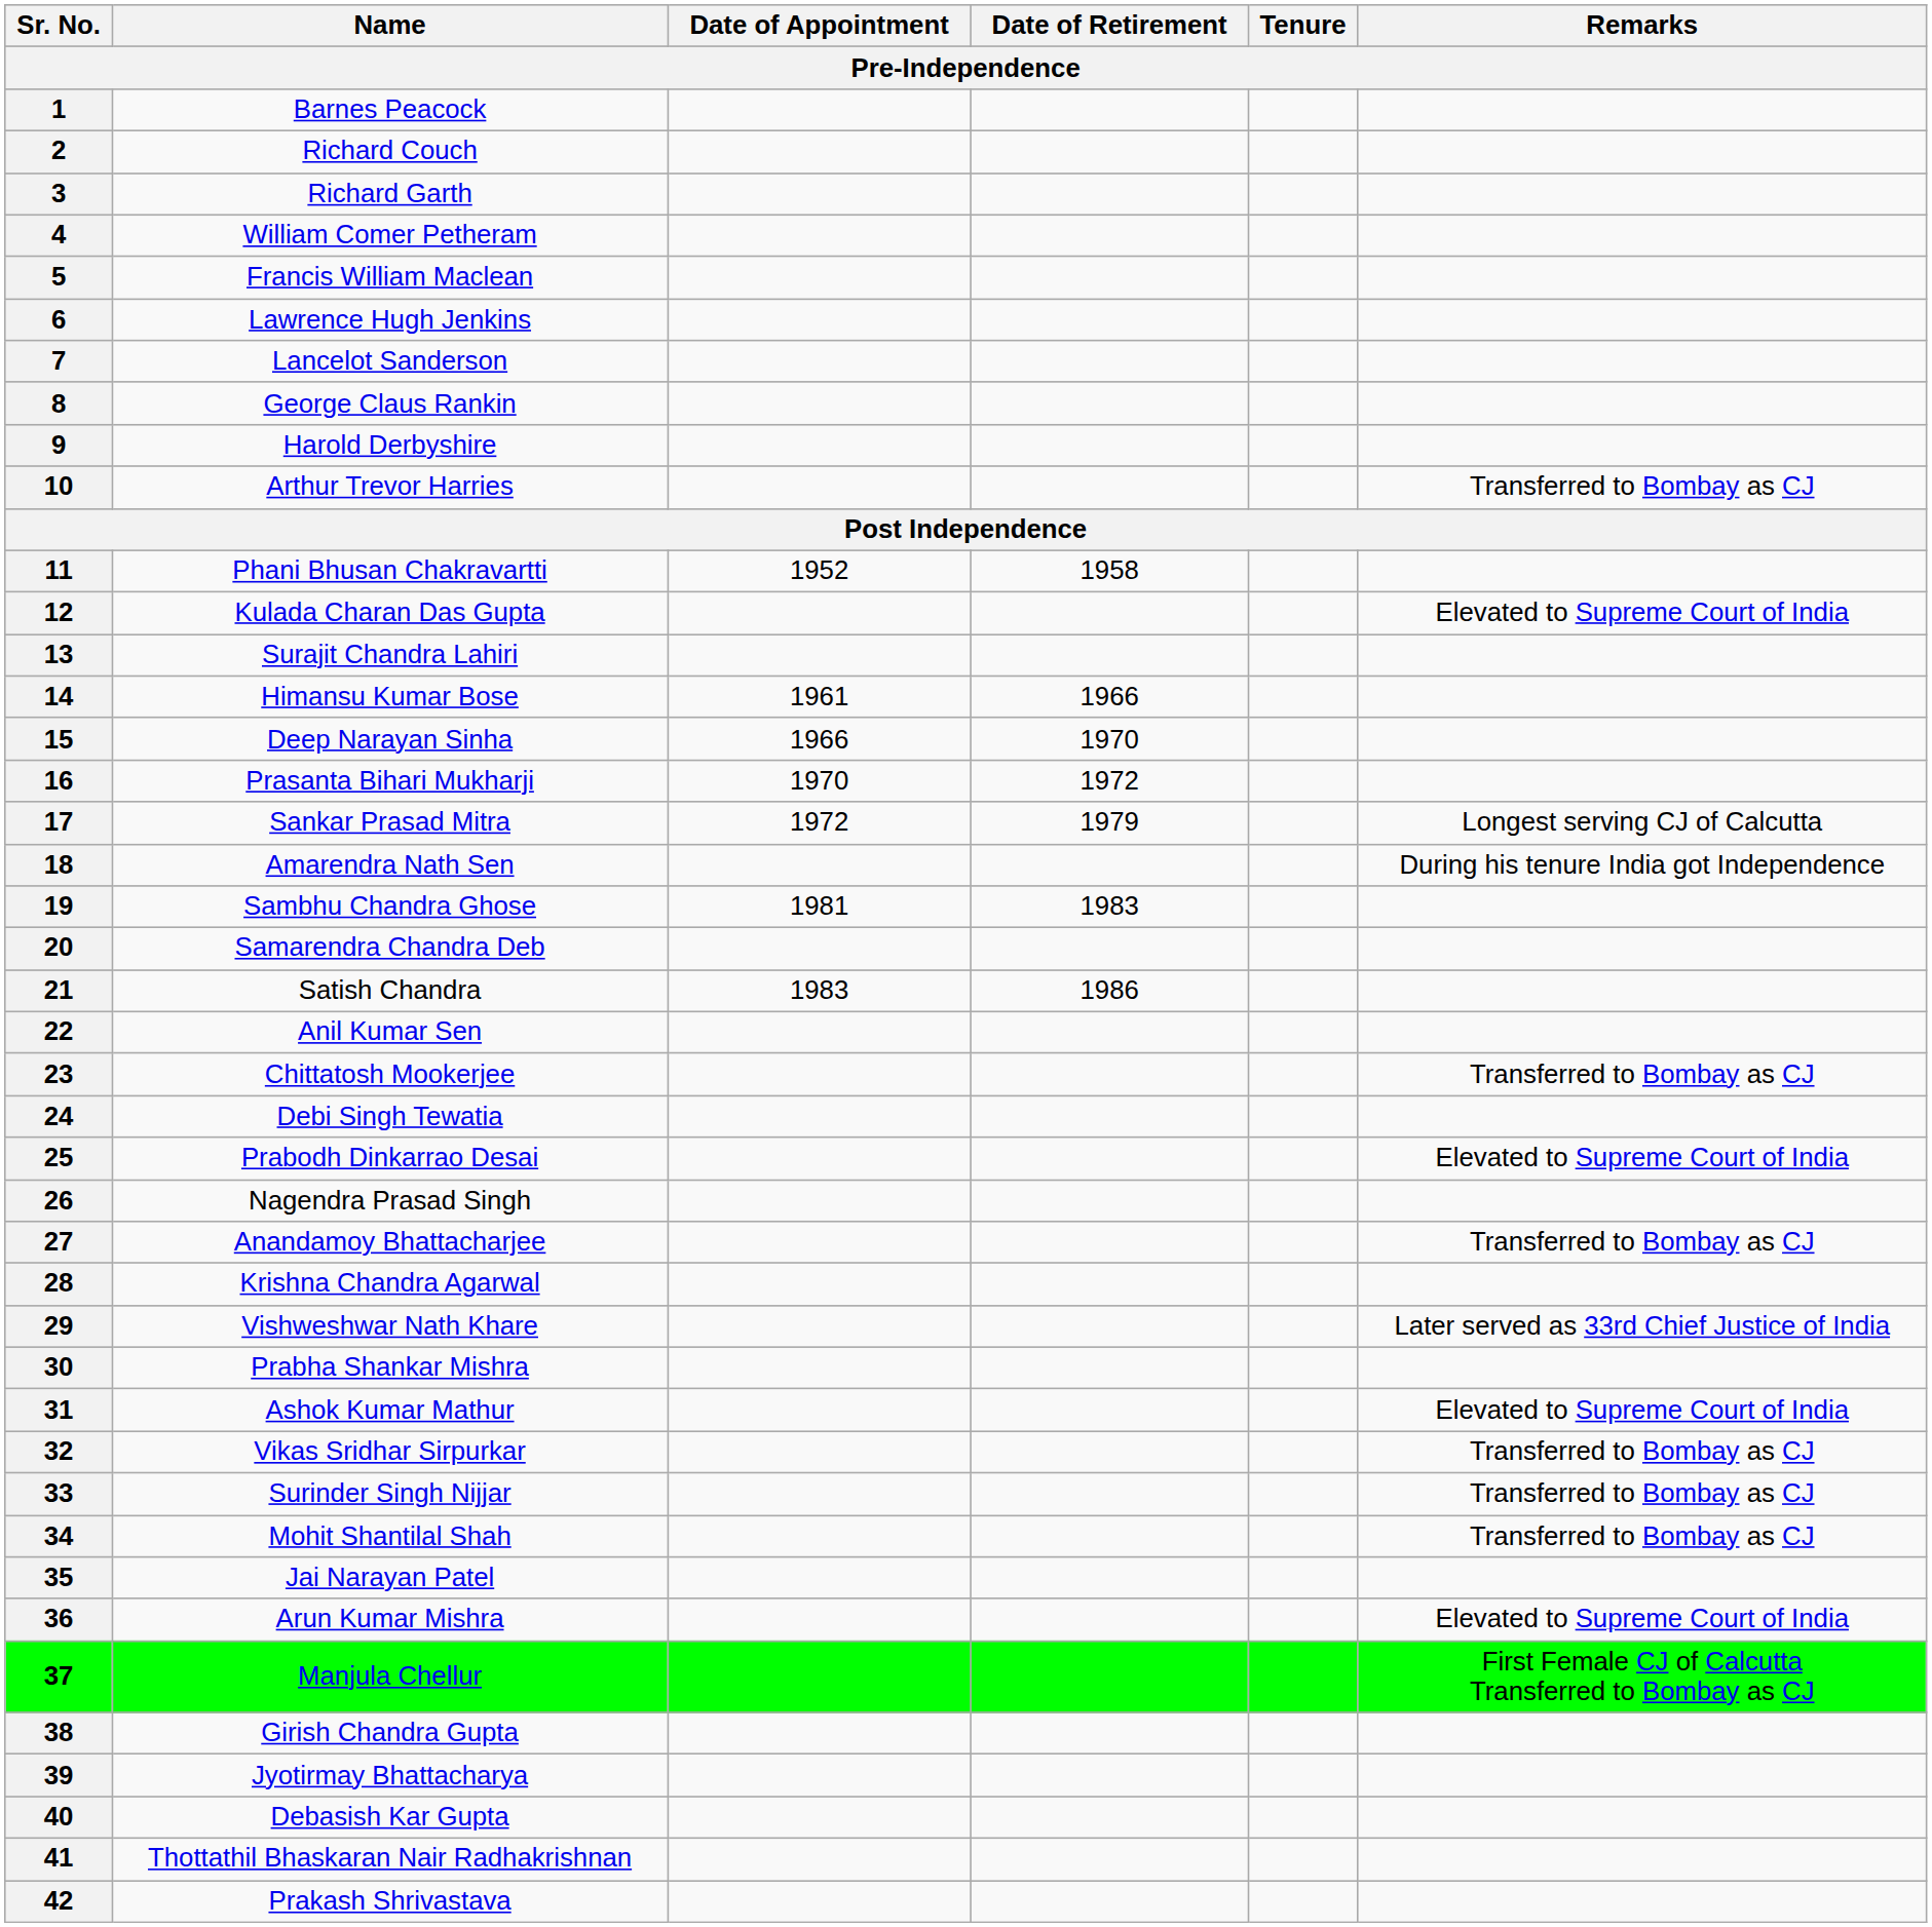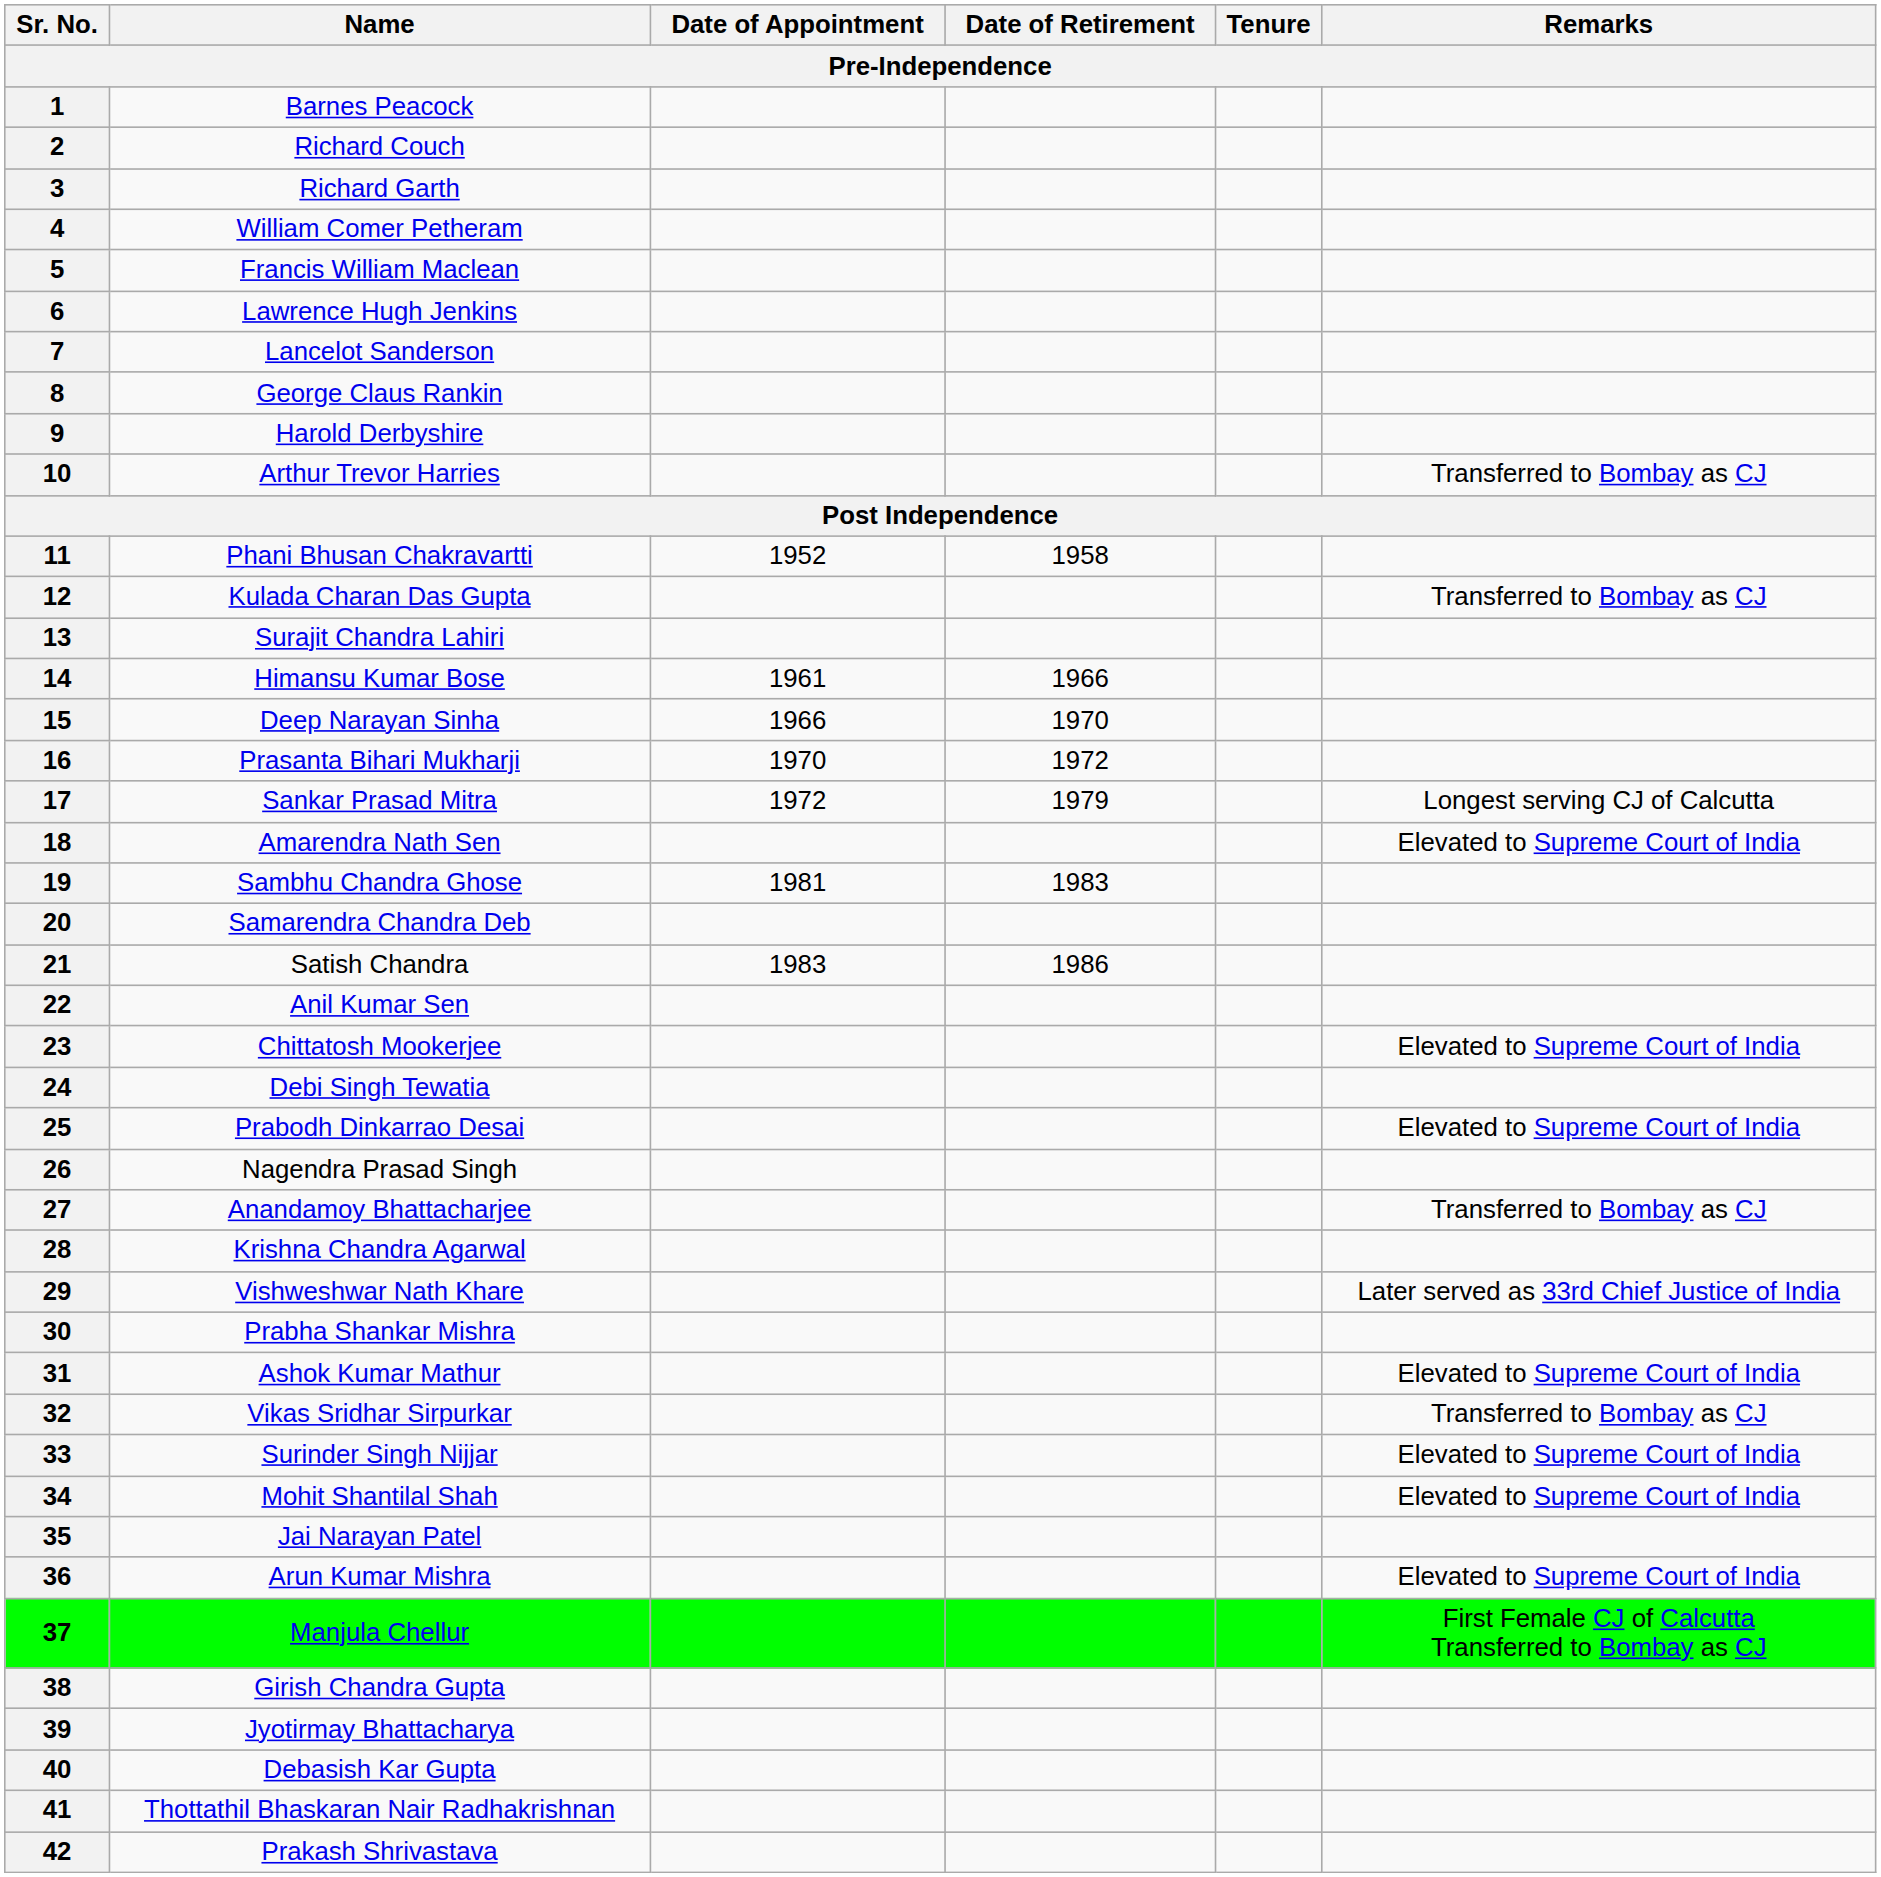12 | Remarks: Elevated to Supreme Court of India -> Transferred to Bombay as CJ
18 | Remarks: During his tenure India got Independence -> Elevated to Supreme Court of India
23 | Remarks: Transferred to Bombay as CJ -> Elevated to Supreme Court of India
33 | Remarks: Transferred to Bombay as CJ -> Elevated to Supreme Court of India
34 | Remarks: Transferred to Bombay as CJ -> Elevated to Supreme Court of India
